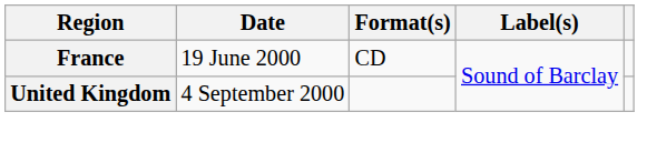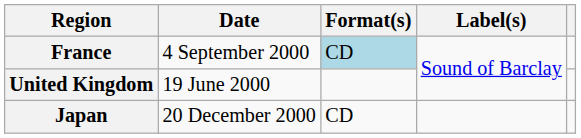France | Date: 19 June 2000 -> 4 September 2000
France | Format(s): no background -> lightblue background
United Kingdom | Date: 4 September 2000 -> 19 June 2000
+ row: Japan | 20 December 2000 | CD
